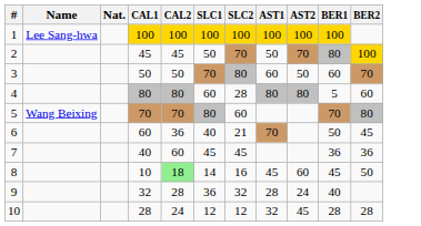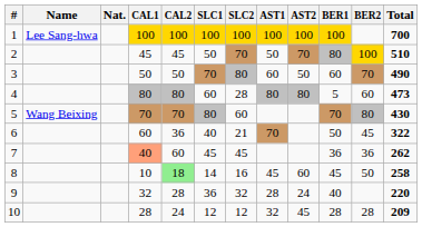+ column: Total | 700 | 510 | 490 | 473 | 430 | 322 | 262 | 258 | 220 | 209
7 | CAL1: no background -> lightsalmon background
